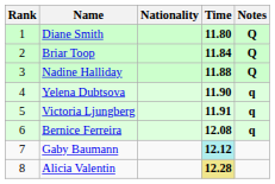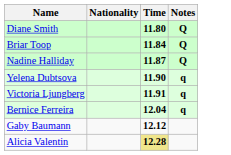- column: Rank | 1 | 2 | 3 | 4 | 5 | 6 | 7 | 8
Nadine Halliday | Time: 11.88 -> 11.87
Bernice Ferreira | Time: 12.08 -> 12.04
Gaby Baumann | Time: paleturquoise background -> no background
